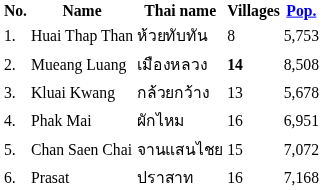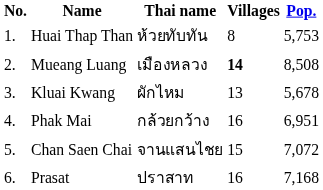Kluai Kwang | Thai name: กล้วยกว้าง -> ผักไหม
Phak Mai | Thai name: ผักไหม -> กล้วยกว้าง
